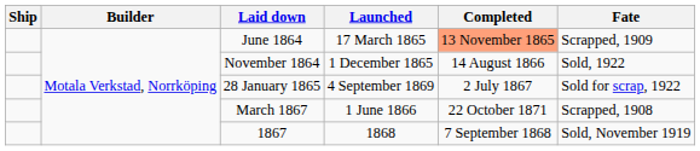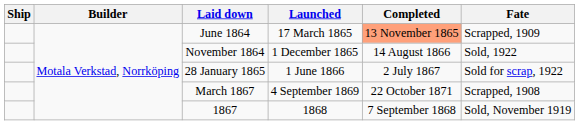28 January 1865 | Launched: 4 September 1869 -> 1 June 1866
March 1867 | Launched: 1 June 1866 -> 4 September 1869
